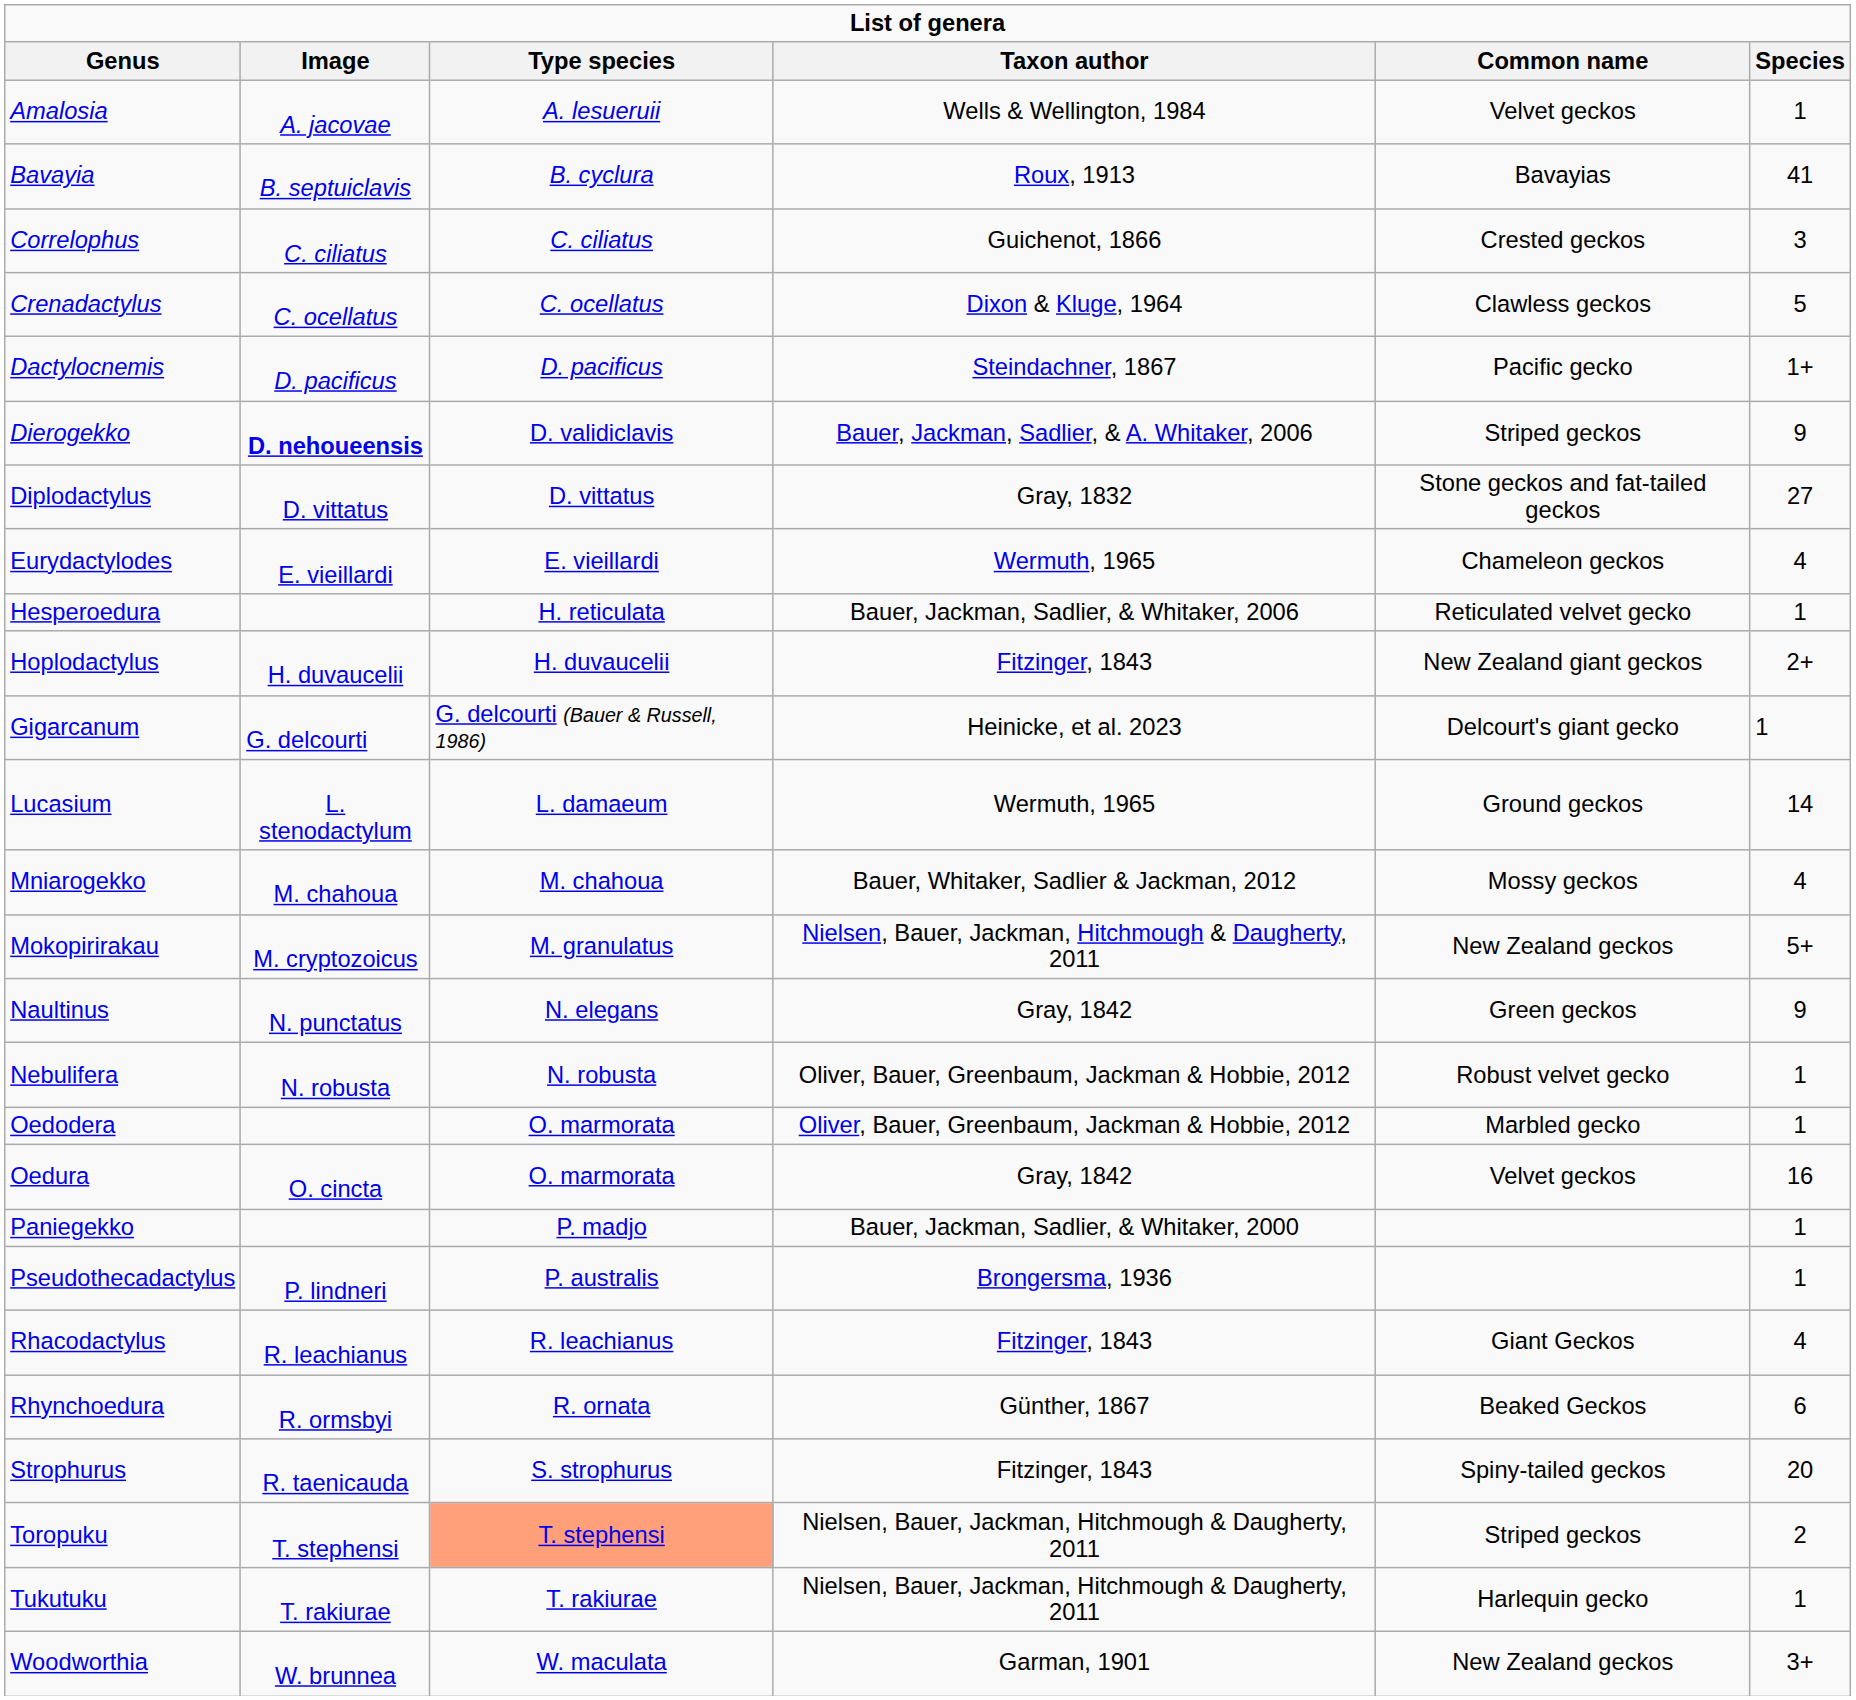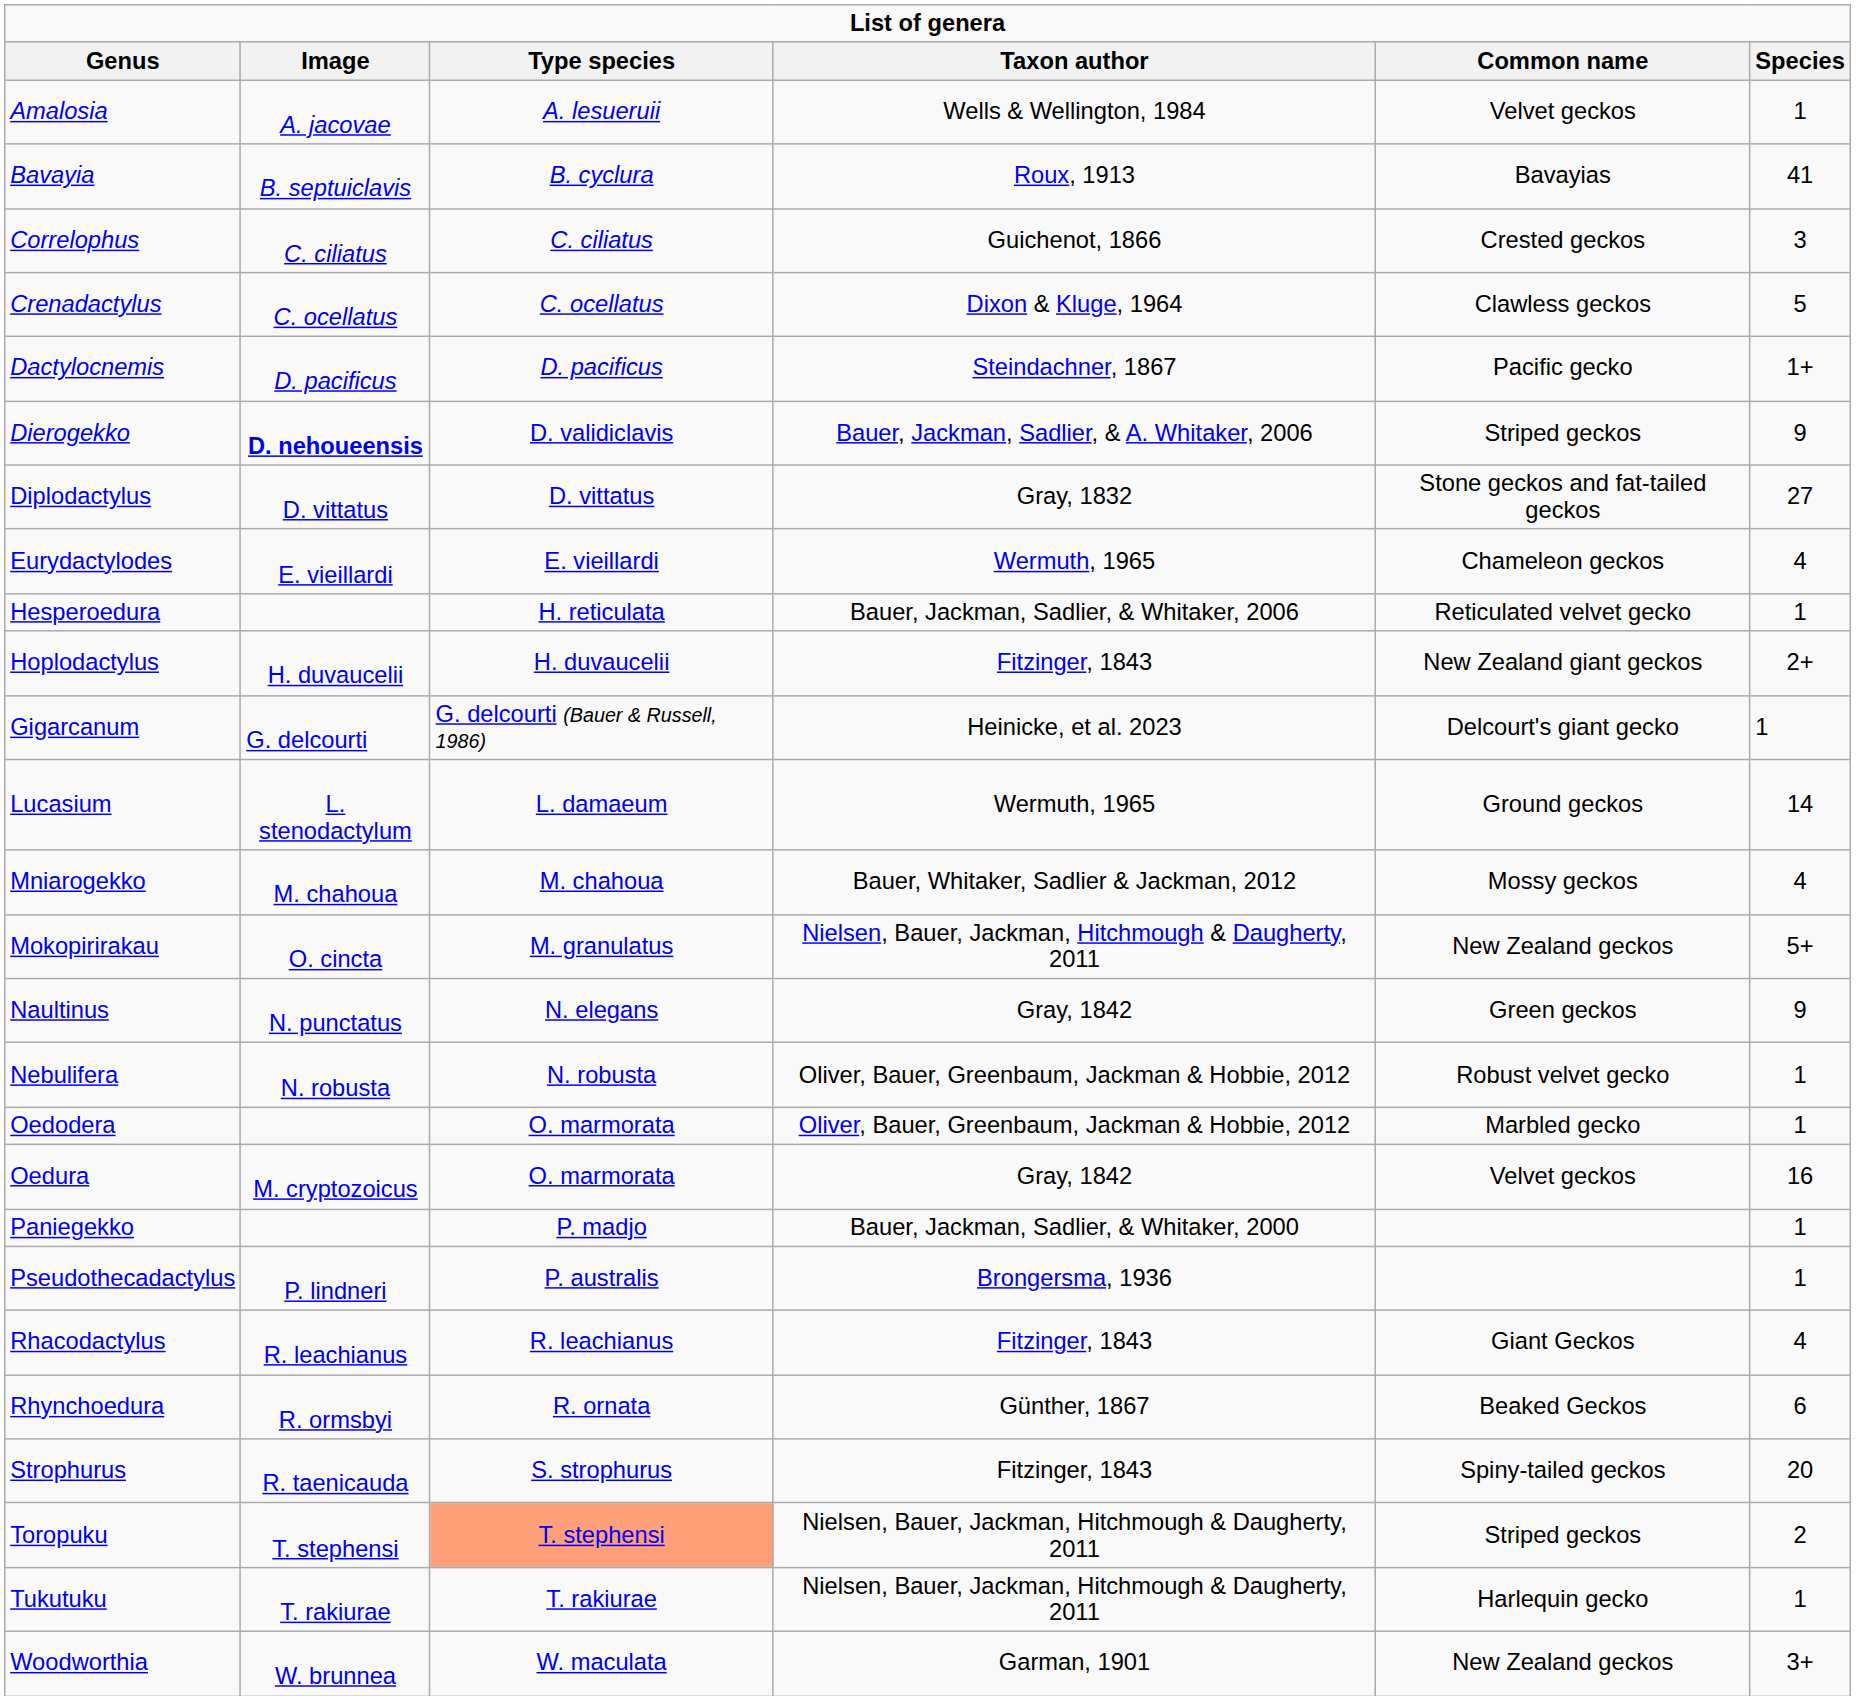Mokopirirakau | Image: M. cryptozoicus -> O. cincta
Oedura | Image: O. cincta -> M. cryptozoicus
